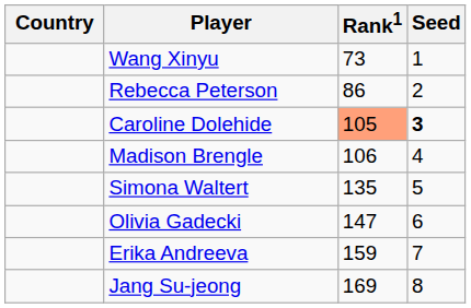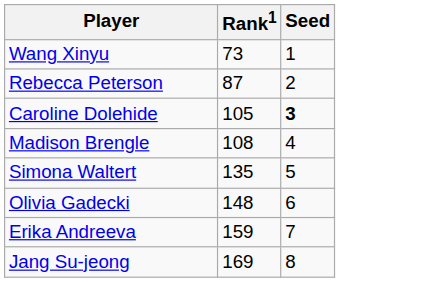- column: Country
Rebecca Peterson | Rank1: 86 -> 87
Caroline Dolehide | Rank1: lightsalmon background -> no background
Madison Brengle | Rank1: 106 -> 108
Olivia Gadecki | Rank1: 147 -> 148
